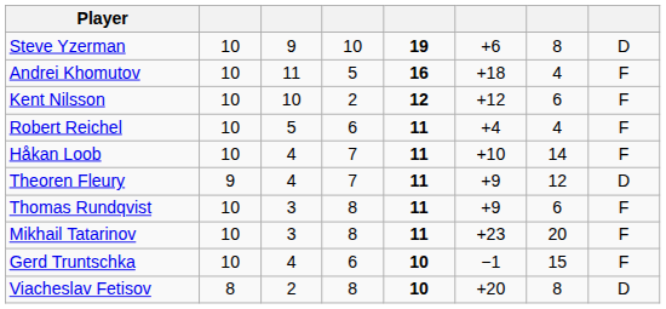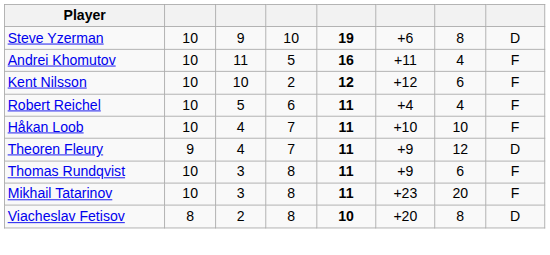Andrei Khomutov | column 6: +18 -> +11
Håkan Loob | column 7: 14 -> 10
- row: Gerd Truntschka | 10 | 4 | 6 | 10 | −1 | 15 | F
